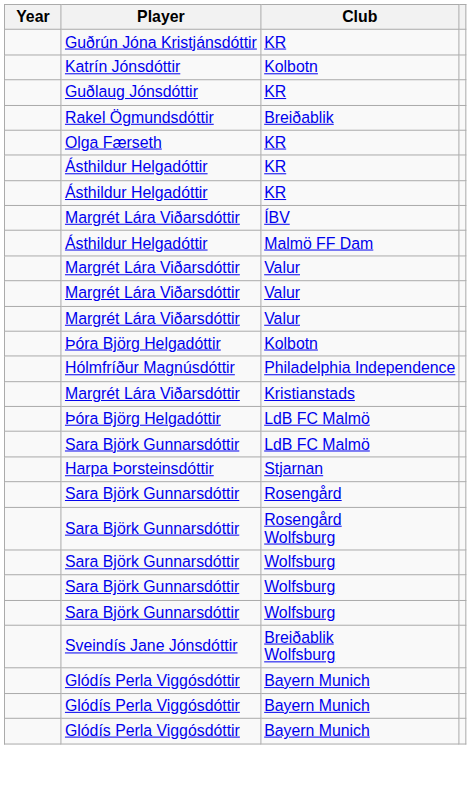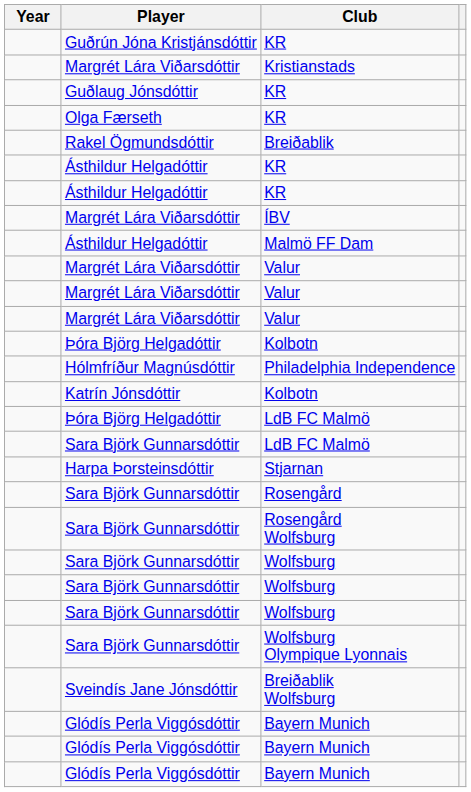rows swapped: Katrín Jónsdóttir / Kolbotn <-> Kristianstads
rows swapped: Breiðablik <-> Olga Færseth / KR
+ row: Sara Björk Gunnarsdóttir | Wolfsburg Olympique Lyonnais
